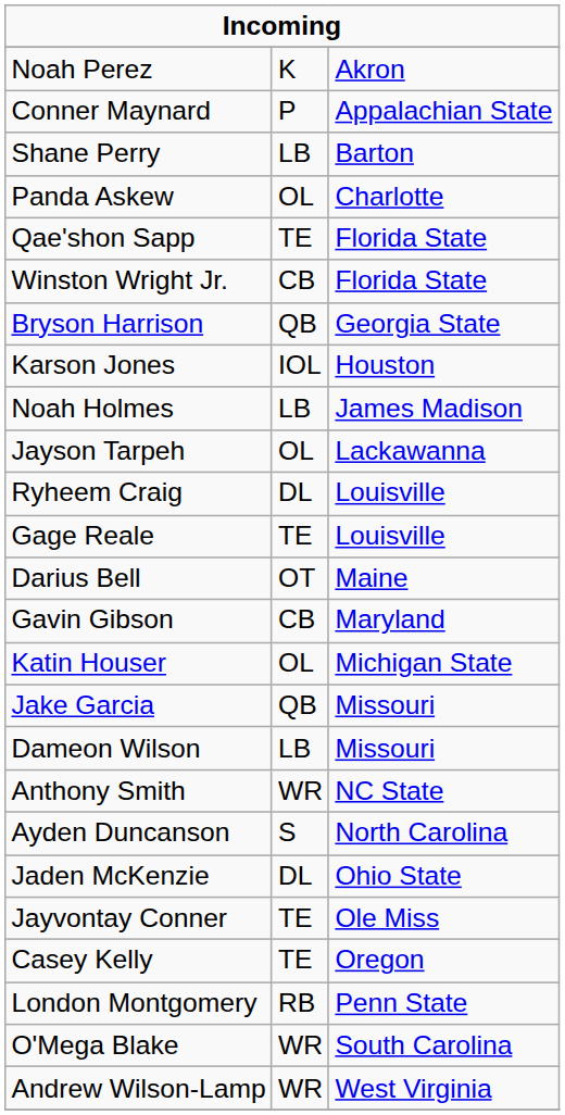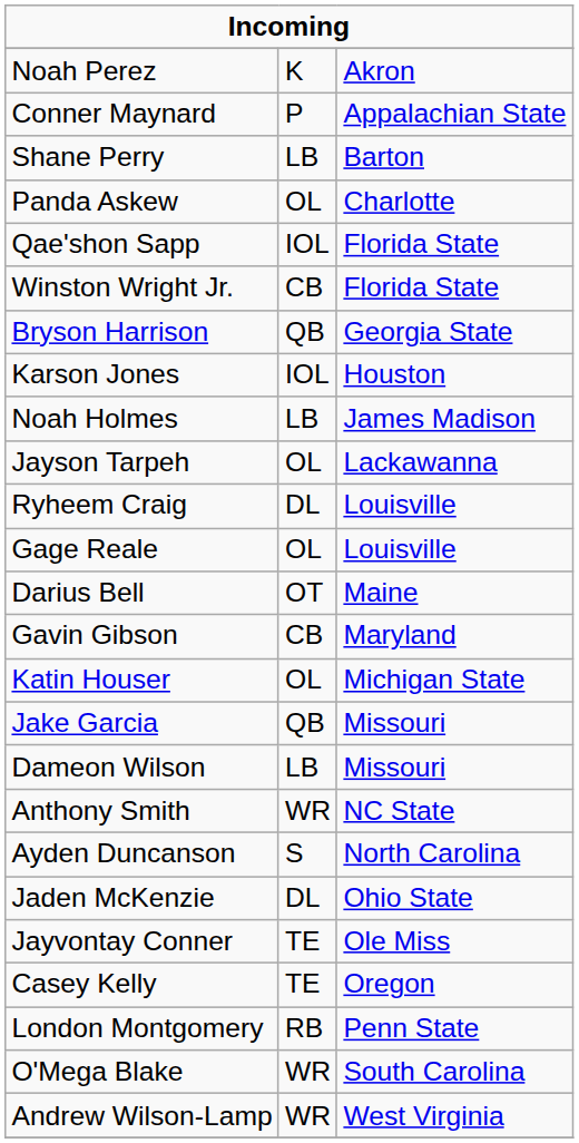Qae'shon Sapp | column 2: TE -> IOL
Gage Reale | column 2: TE -> OL
